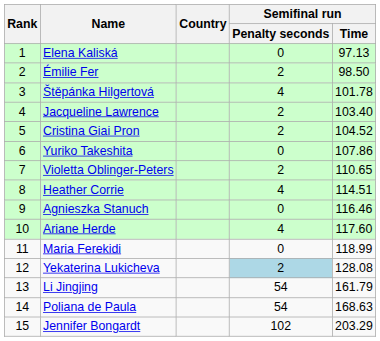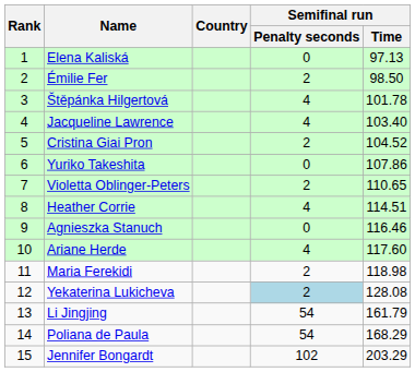Jacqueline Lawrence | Semifinal run / Penalty seconds: 2 -> 4
Maria Ferekidi | Semifinal run / Penalty seconds: 0 -> 2
Maria Ferekidi | Semifinal run / Time: 118.99 -> 118.98
Poliana de Paula | Semifinal run / Time: 168.63 -> 168.29
